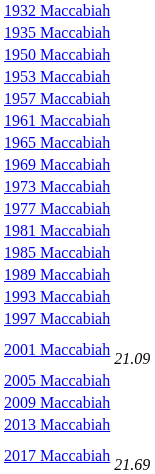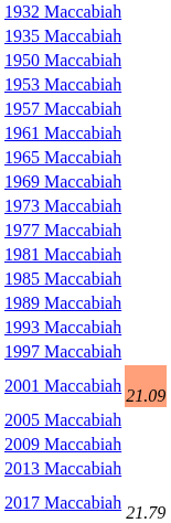2001 Maccabiah | column 2: no background -> lightsalmon background
2017 Maccabiah | column 2: 21.69 -> 21.79
